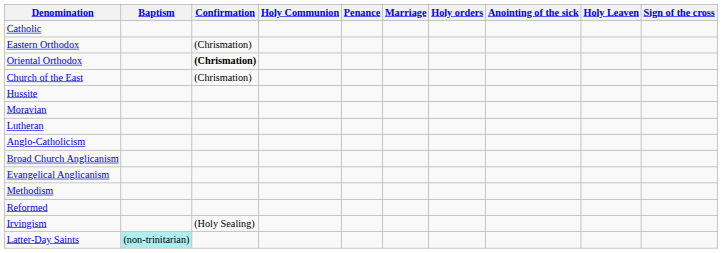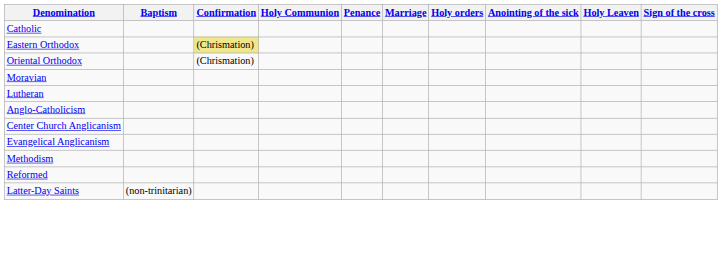Eastern Orthodox | Confirmation: no background -> khaki background
Oriental Orthodox | Confirmation: bold -> normal
- row: Church of the East | (Chrismation)
- row: Hussite
- row: Broad Church Anglicanism
+ row: Center Church Anglicanism
- row: Irvingism | (Holy Sealing)
Latter-Day Saints | Baptism: paleturquoise background -> no background
